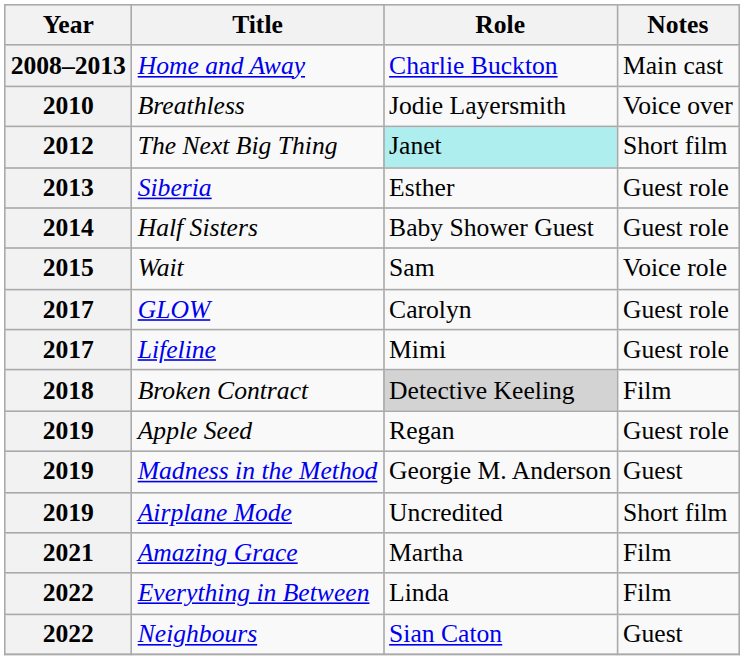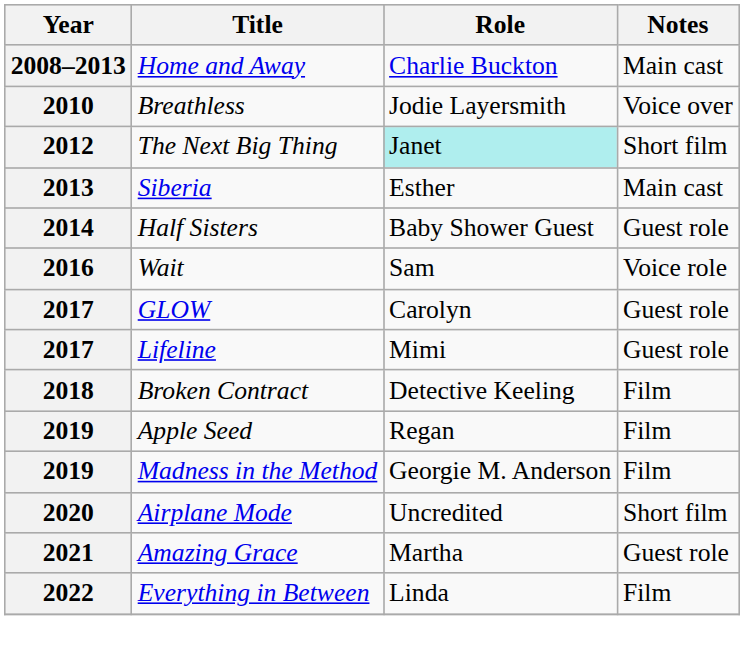Siberia | Notes: Guest role -> Main cast
Wait | Year: 2015 -> 2016
Broken Contract | Role: lightgrey background -> no background
Apple Seed | Notes: Guest role -> Film
Madness in the Method | Notes: Guest -> Film
Airplane Mode | Year: 2019 -> 2020
Amazing Grace | Notes: Film -> Guest role
- row: 2022 | Neighbours | Sian Caton | Guest
